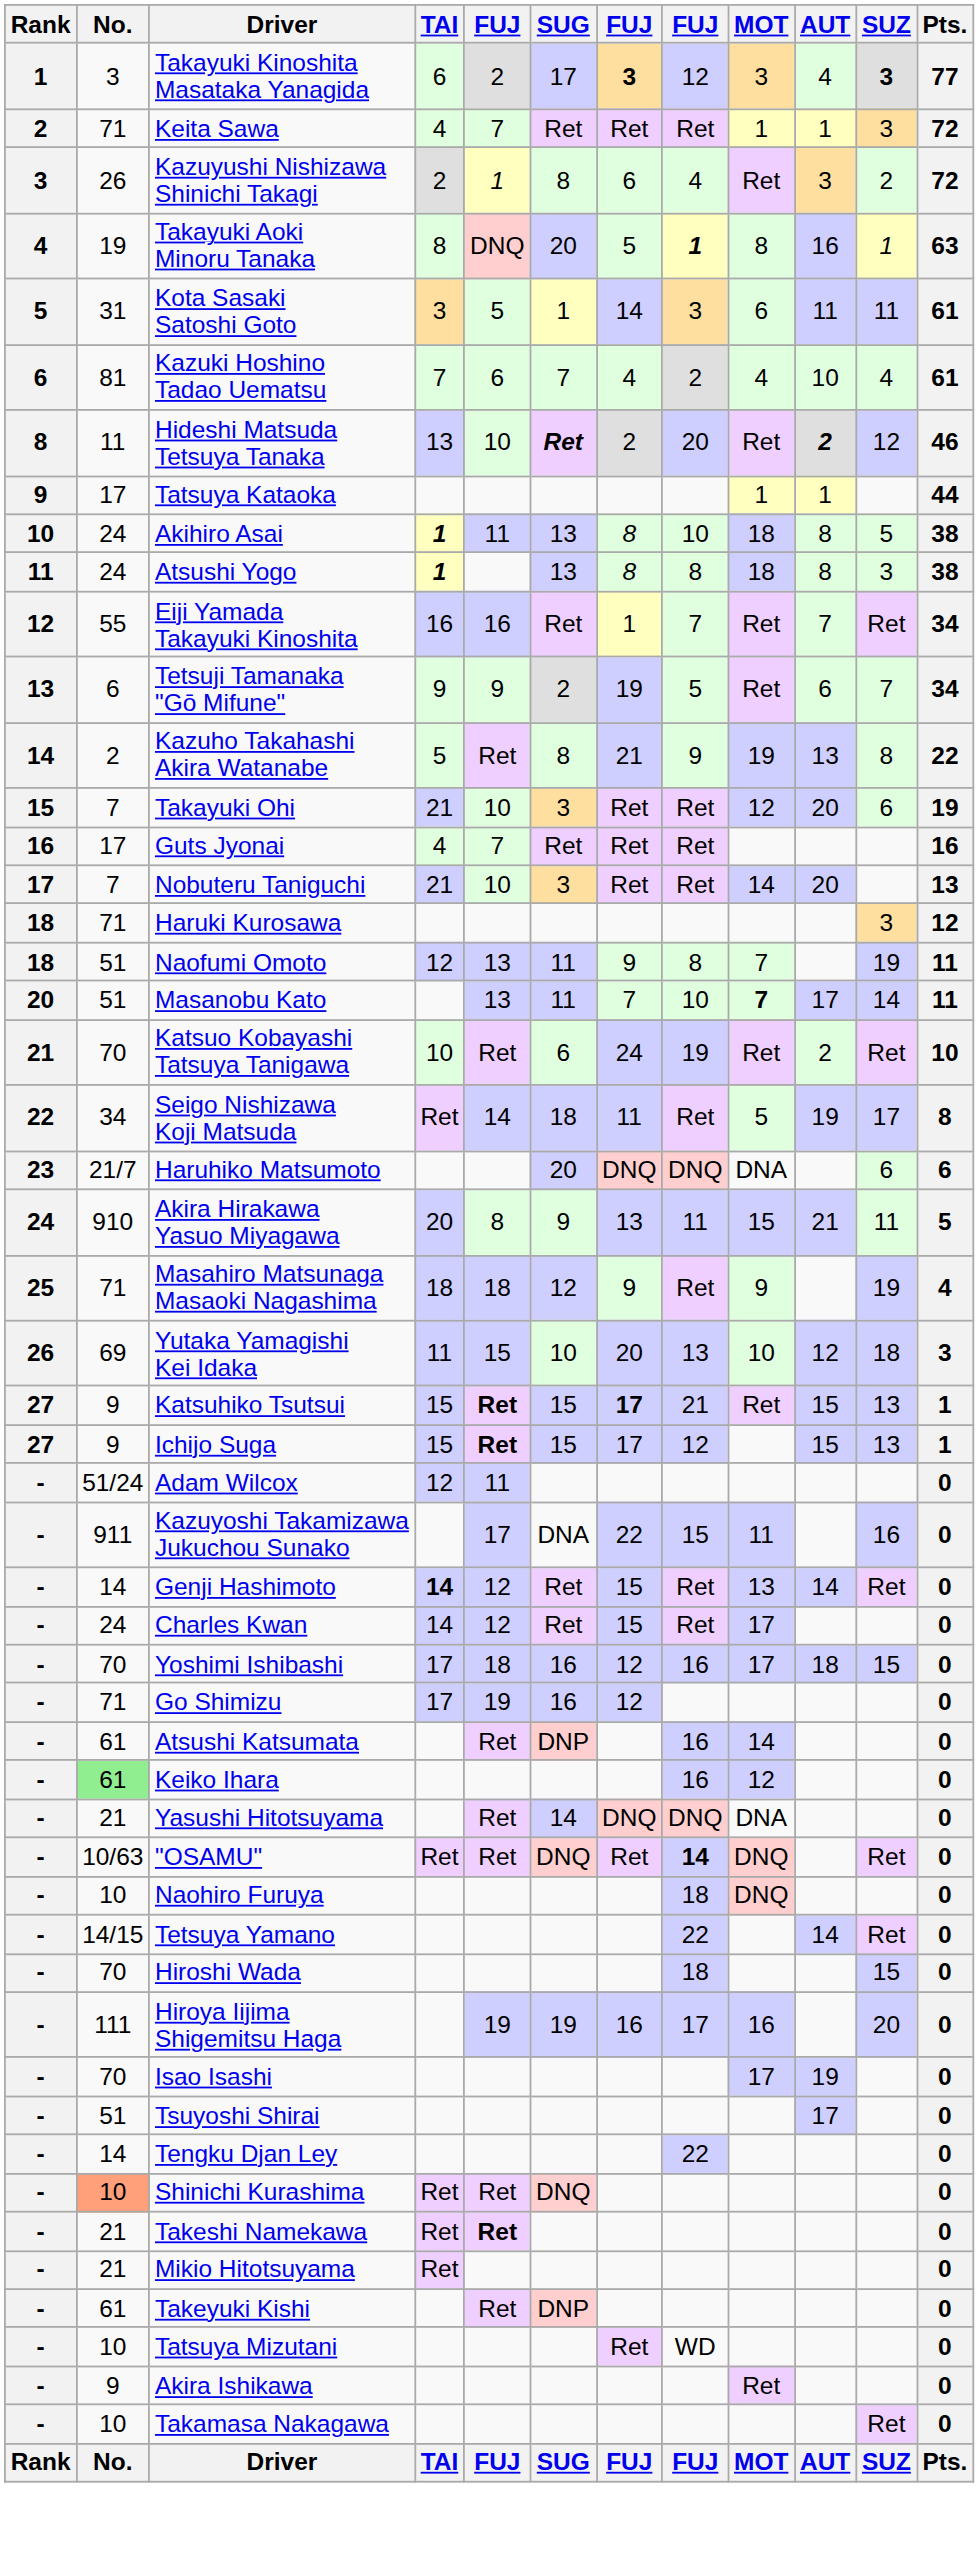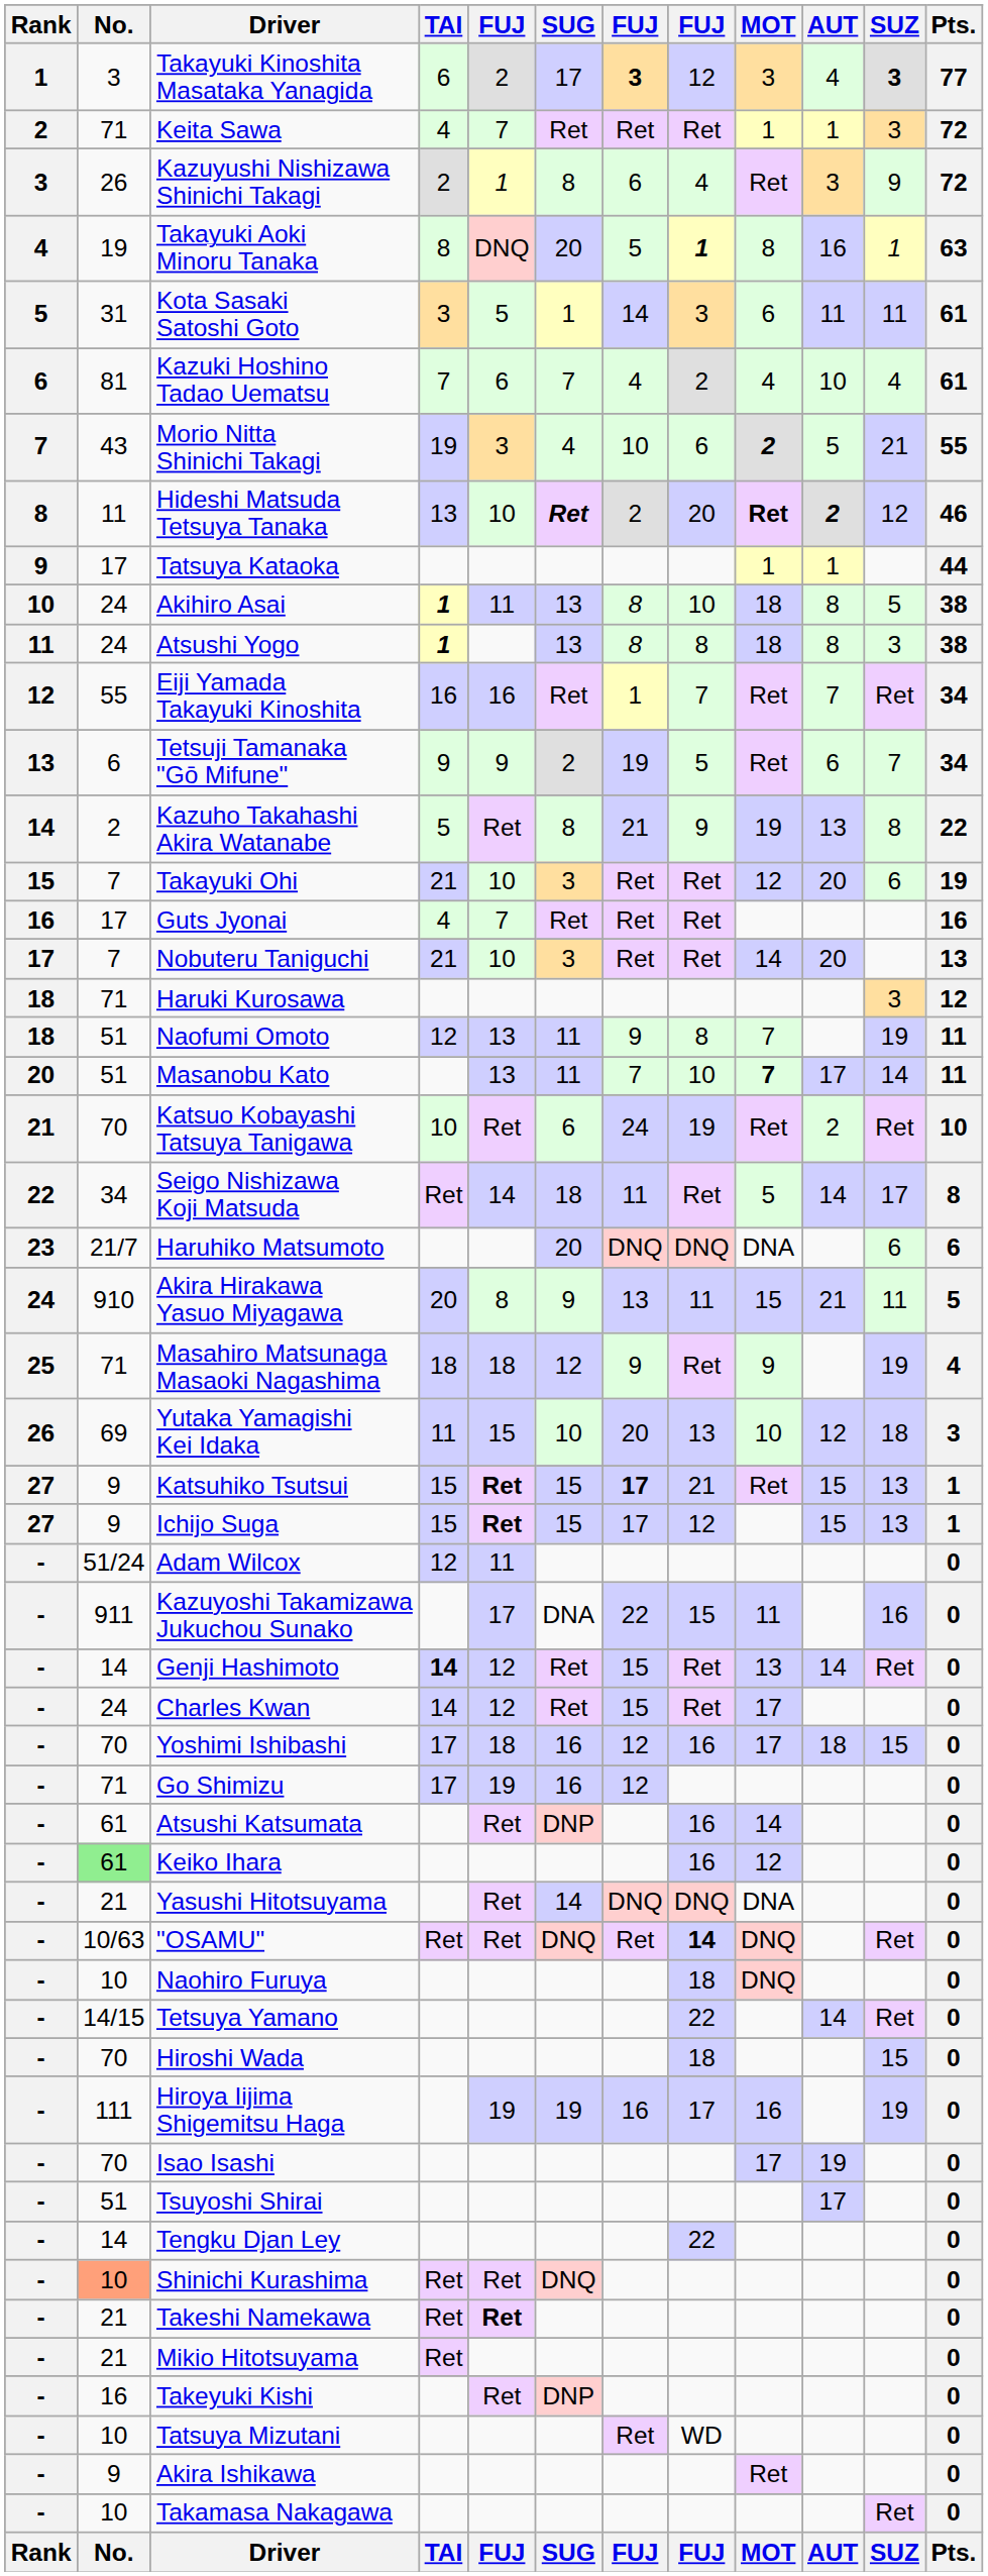Kazuyushi Nishizawa Shinichi Takagi | SUZ: 2 -> 9
+ row: 7 | 43 | Morio Nitta Shinichi Takagi | 19 | 3 | 4 | 10 | 6 | 2 | 5 | 21 | 55
Hideshi Matsuda Tetsuya Tanaka | MOT: normal -> bold
Seigo Nishizawa Koji Matsuda | AUT: 19 -> 14
Hiroya Iijima Shigemitsu Haga | SUZ: 20 -> 19
Takeyuki Kishi | No.: 61 -> 16
